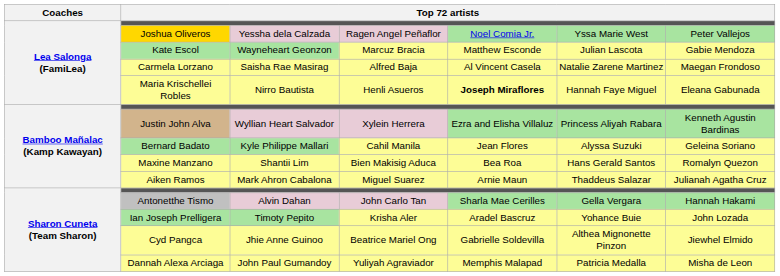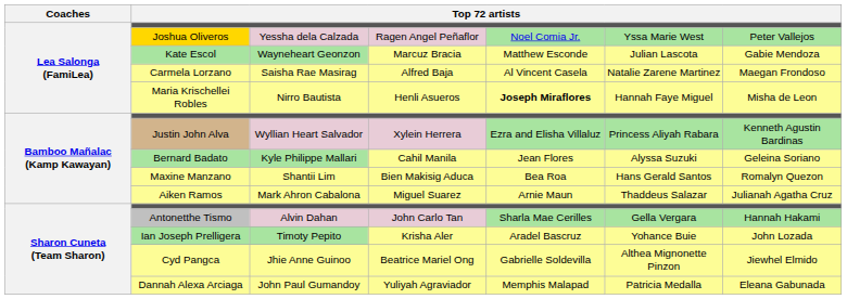Maria Krischellei Robles | column 7: Eleana Gabunada -> Misha de Leon
Dannah Alexa Arciaga | column 7: Misha de Leon -> Eleana Gabunada
